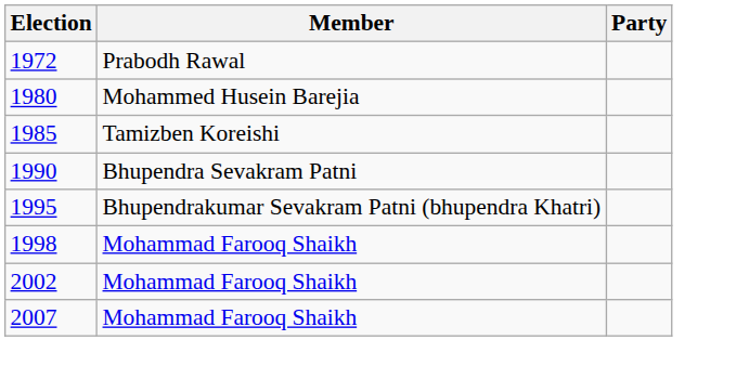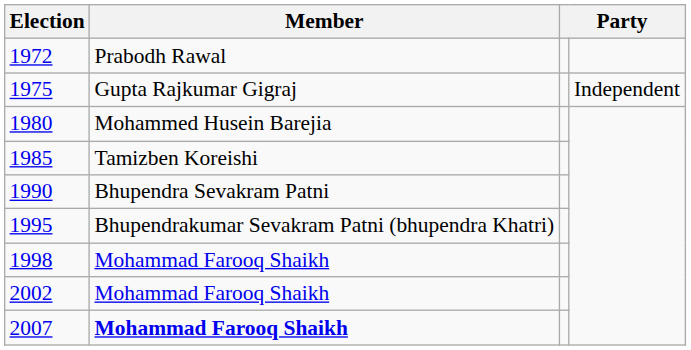+ row: 1975 | Gupta Rajkumar Gigraj | Independent
2007 | Member: normal -> bold
